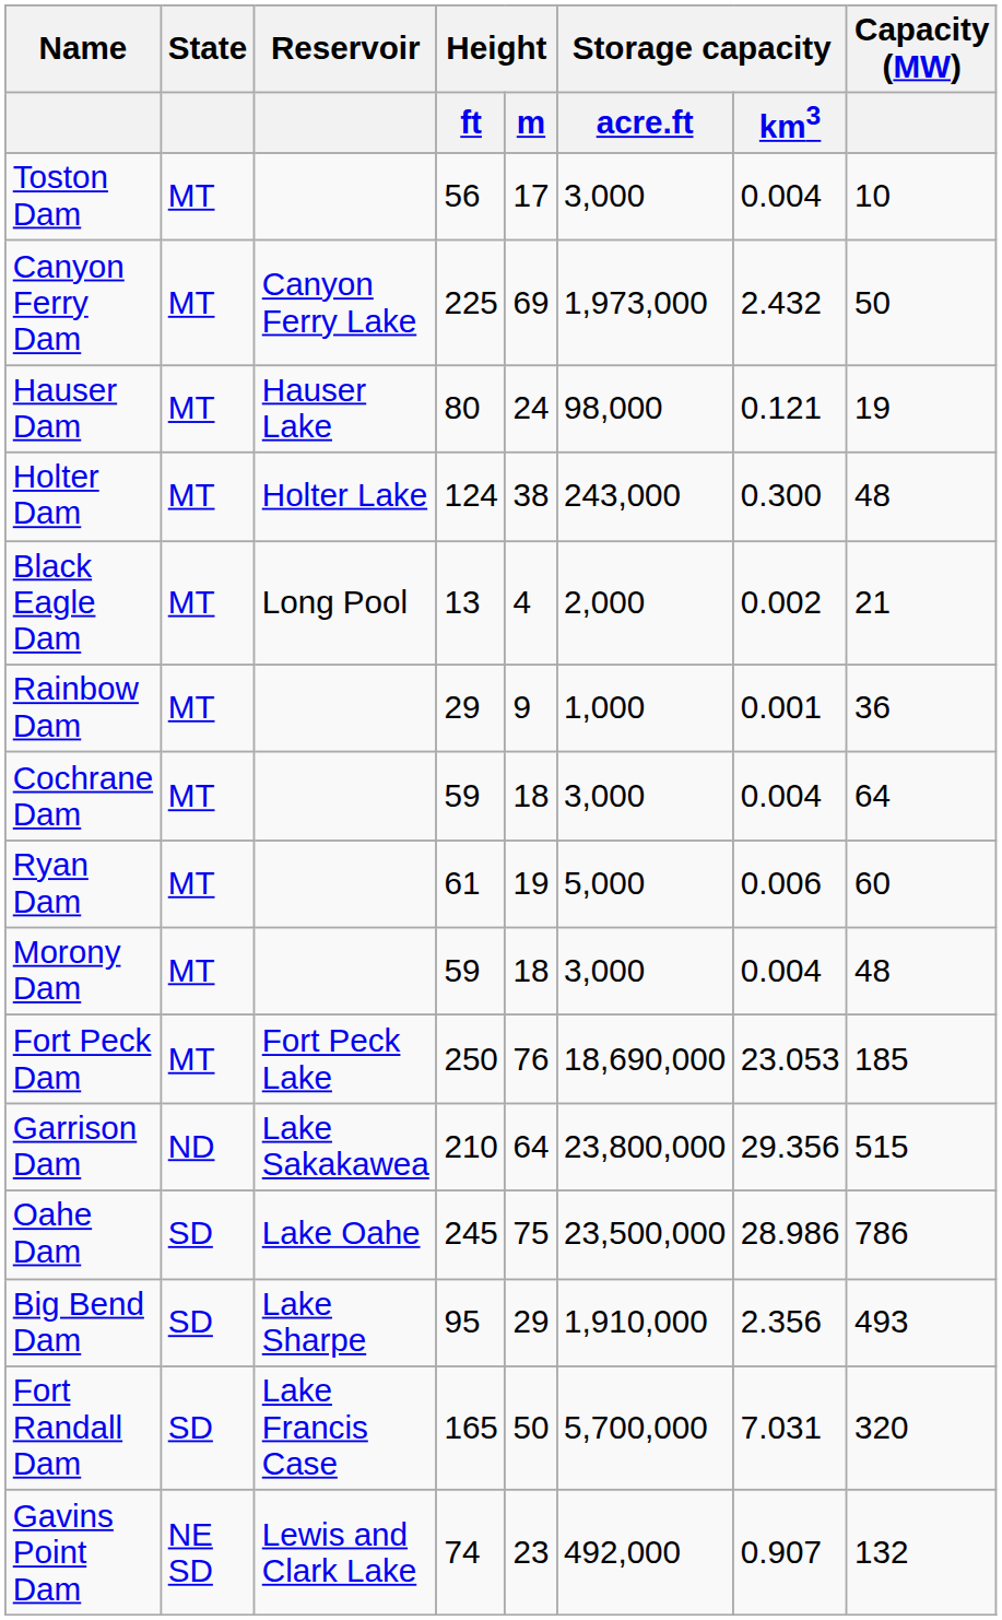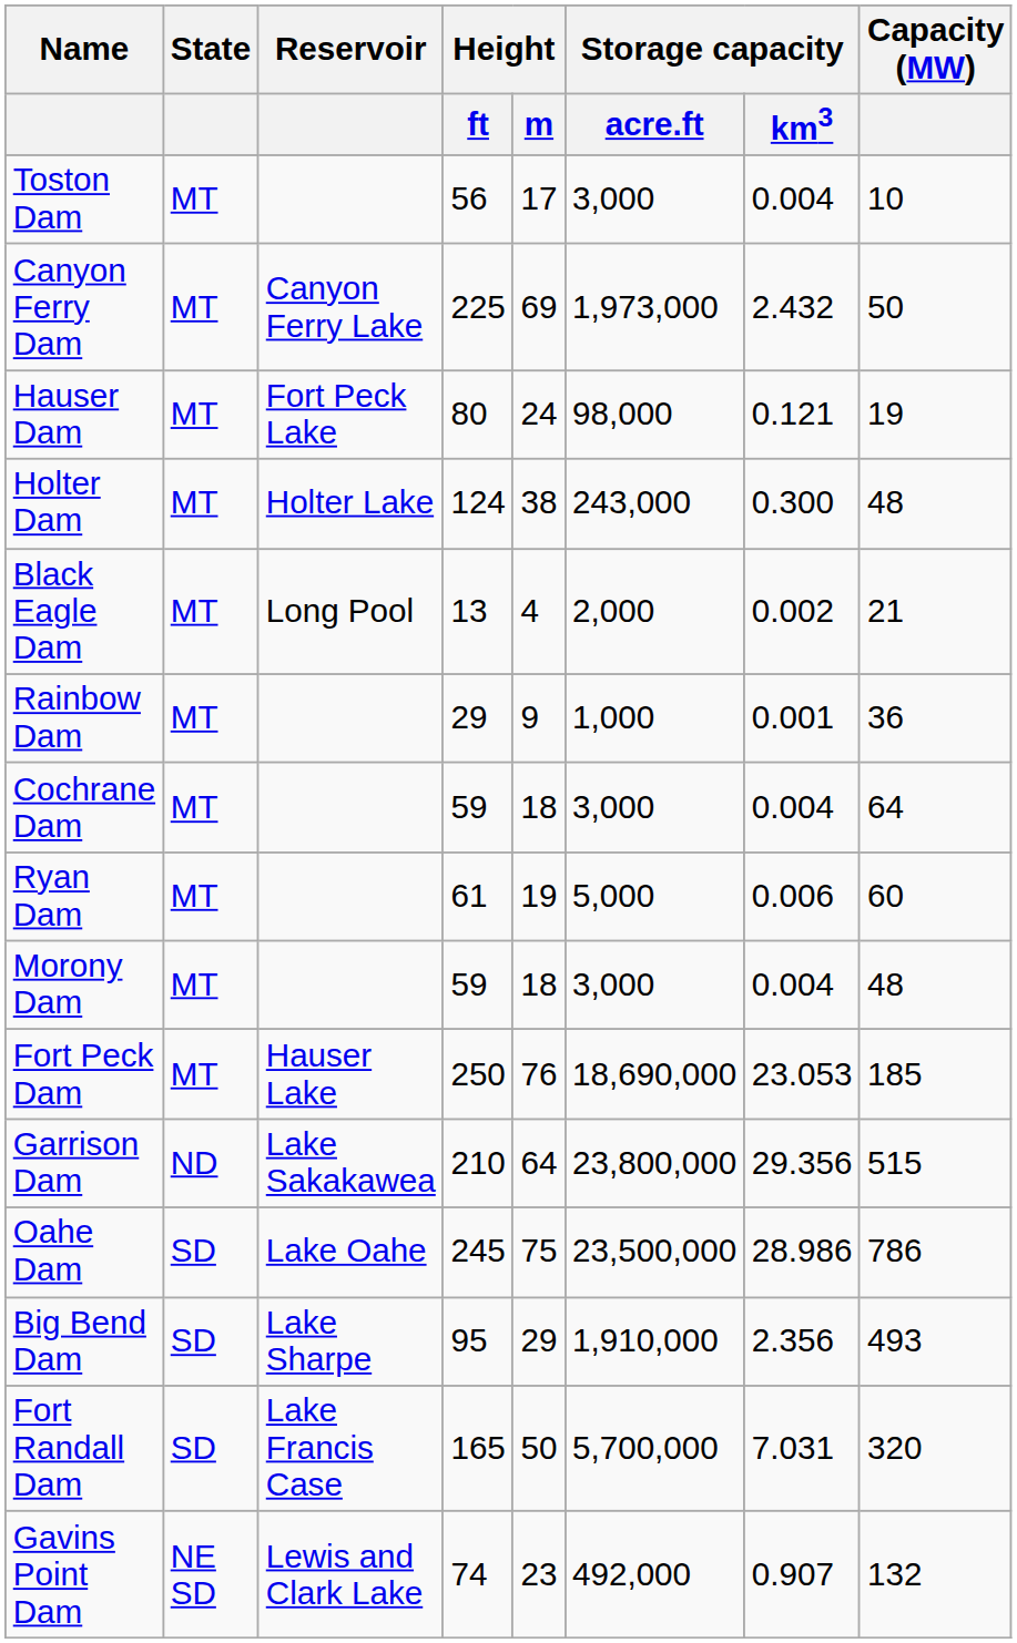Hauser Dam | Reservoir: Hauser Lake -> Fort Peck Lake
Fort Peck Dam | Reservoir: Fort Peck Lake -> Hauser Lake
